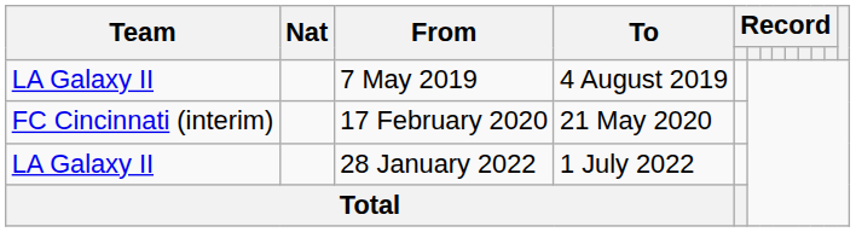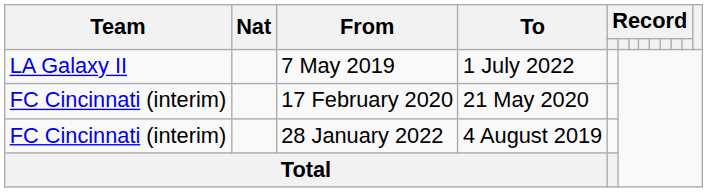7 May 2019 | To: 4 August 2019 -> 1 July 2022
28 January 2022 | Team: LA Galaxy II -> FC Cincinnati (interim)
28 January 2022 | To: 1 July 2022 -> 4 August 2019
